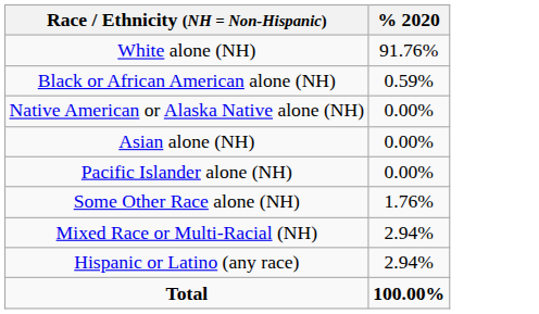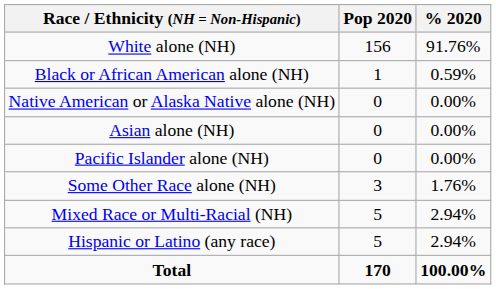+ column: Pop 2020 | 156 | 1 | 0 | 0 | 0 | 3 | 5 | 5 | 170
